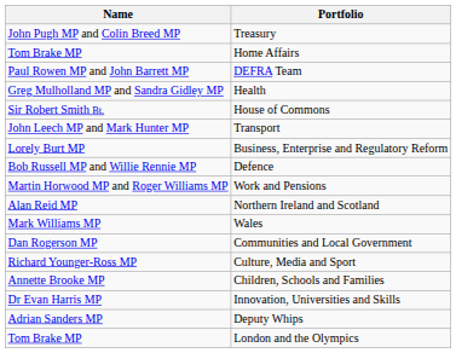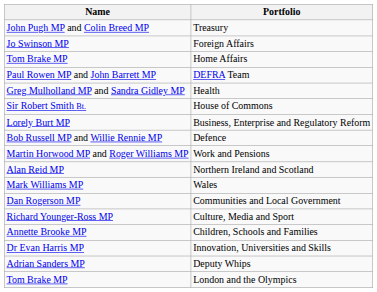+ row: Jo Swinson MP | Foreign Affairs
- row: John Leech MP and Mark Hunter MP | Transport
